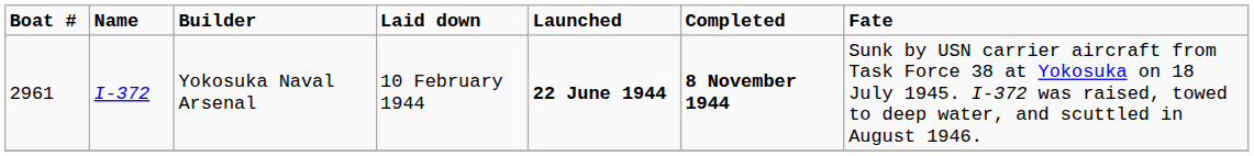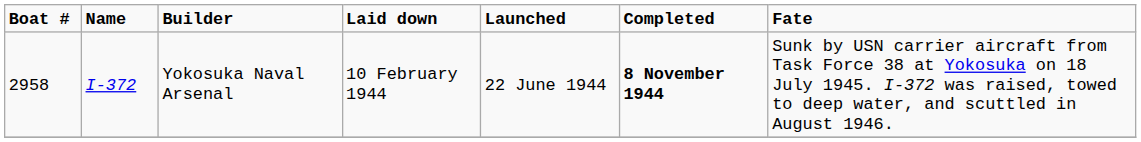Yokosuka Naval Arsenal | Boat #: 2961 -> 2958
Yokosuka Naval Arsenal | Launched: bold -> normal
